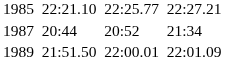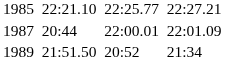1987 | column 5: 20:52 -> 22:00.01
1987 | column 7: 21:34 -> 22:01.09
1989 | column 5: 22:00.01 -> 20:52
1989 | column 7: 22:01.09 -> 21:34
